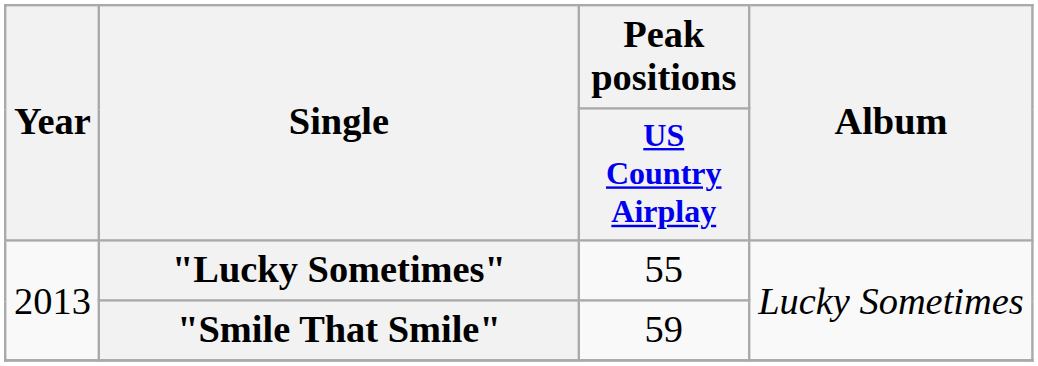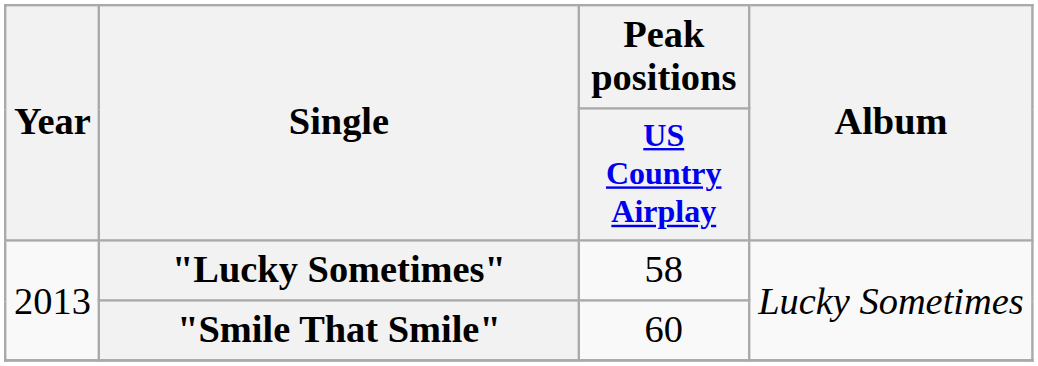"Lucky Sometimes" | Peak positions / US Country Airplay: 55 -> 58
"Smile That Smile" | Peak positions / US Country Airplay: 59 -> 60
